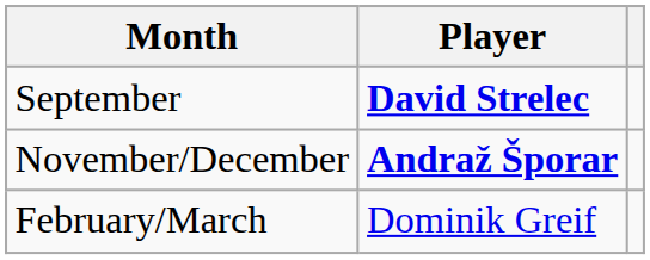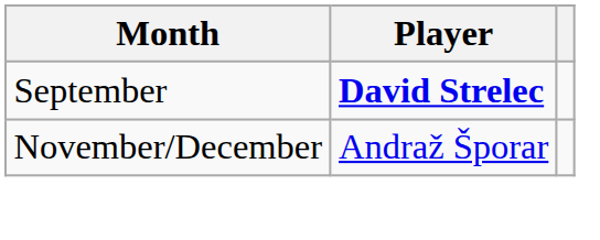November/December | Player: bold -> normal
- row: February/March | Dominik Greif
